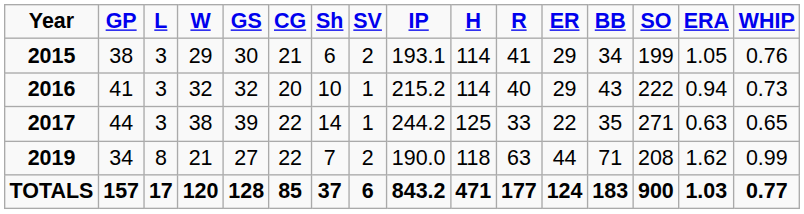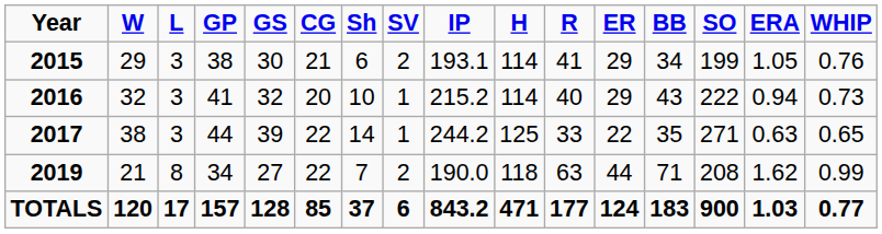columns swapped: W <-> GP
